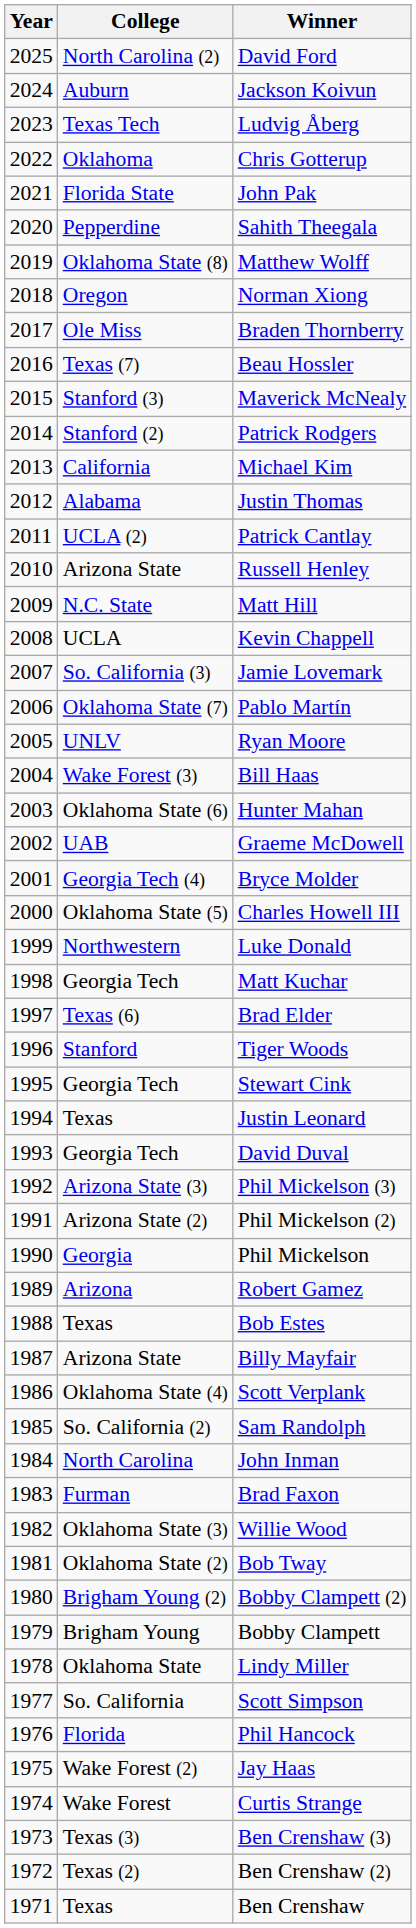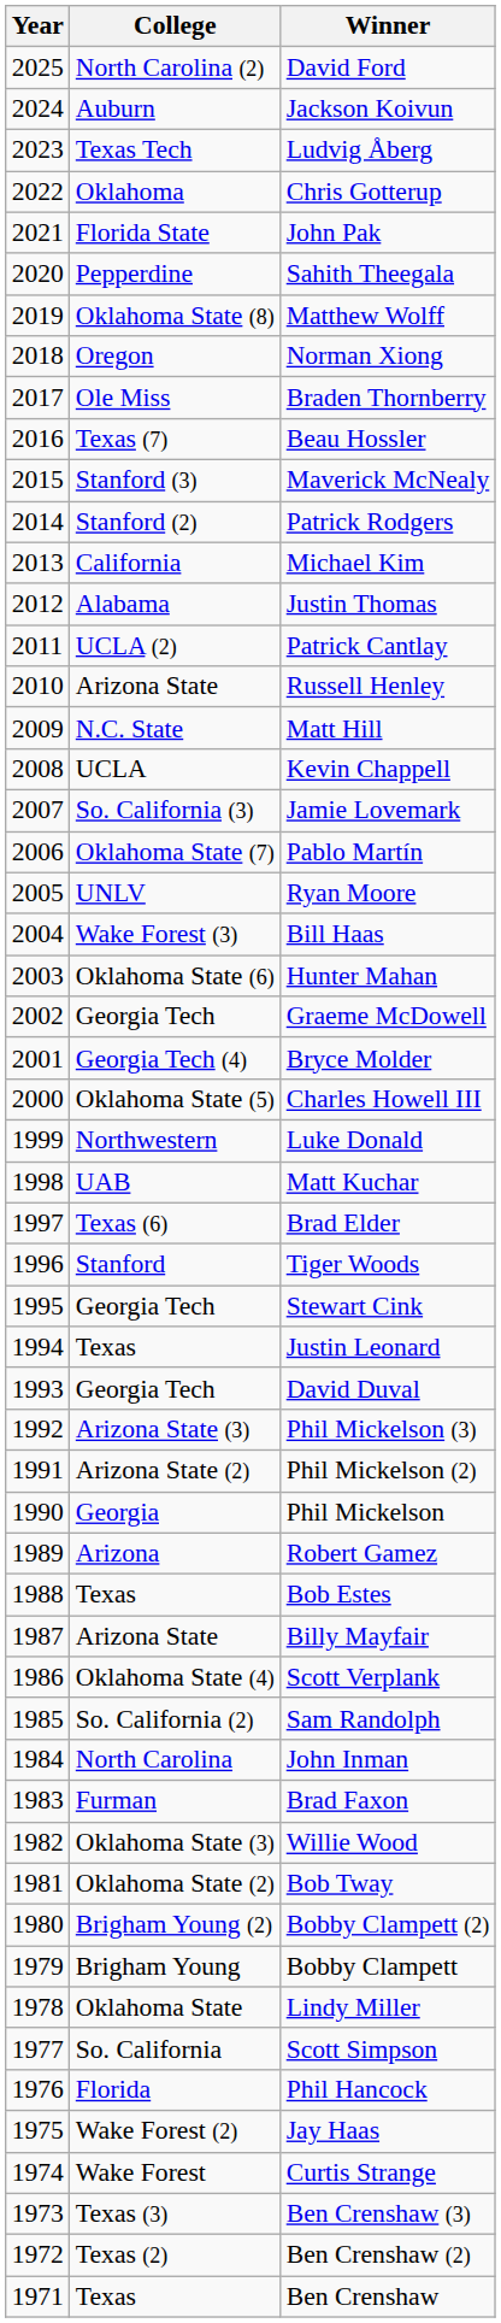Graeme McDowell | College: UAB -> Georgia Tech
Matt Kuchar | College: Georgia Tech -> UAB
